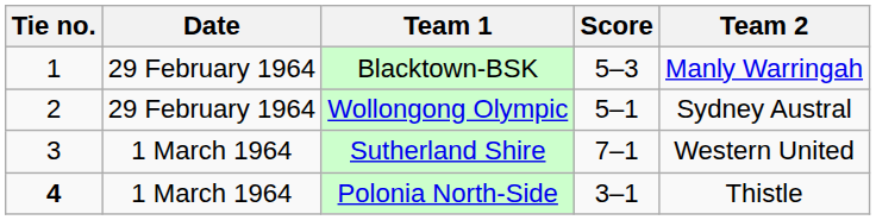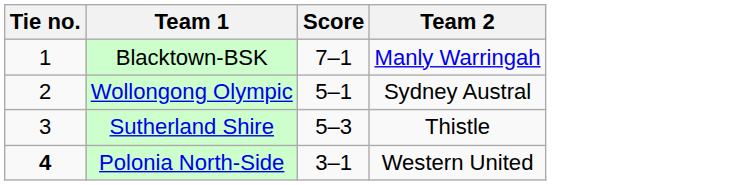- column: Date | 29 February 1964 | 29 February 1964 | 1 March 1964 | 1 March 1964
Blacktown-BSK | Score: 5–3 -> 7–1
Sutherland Shire | Score: 7–1 -> 5–3
Sutherland Shire | Team 2: Western United -> Thistle
Polonia North-Side | Team 2: Thistle -> Western United
